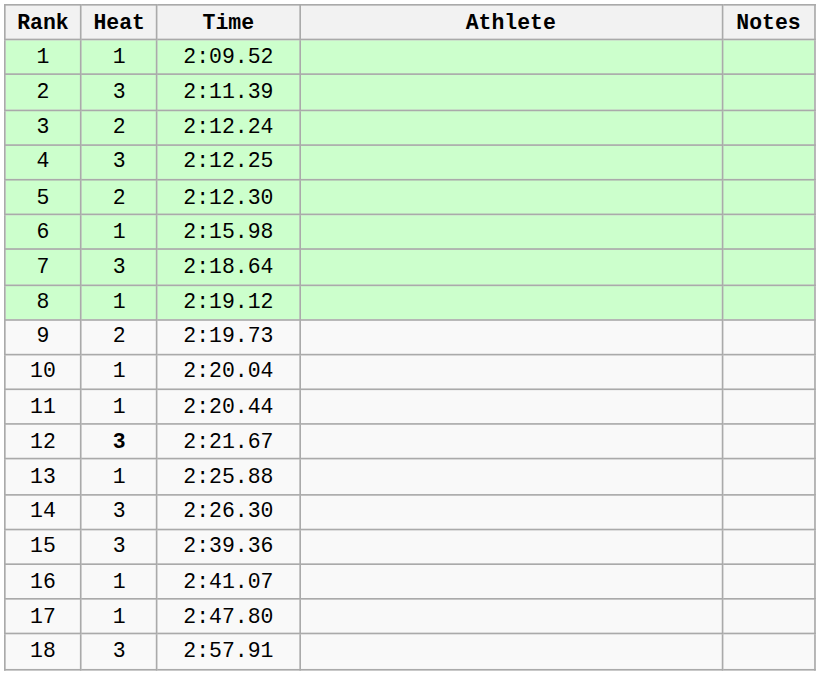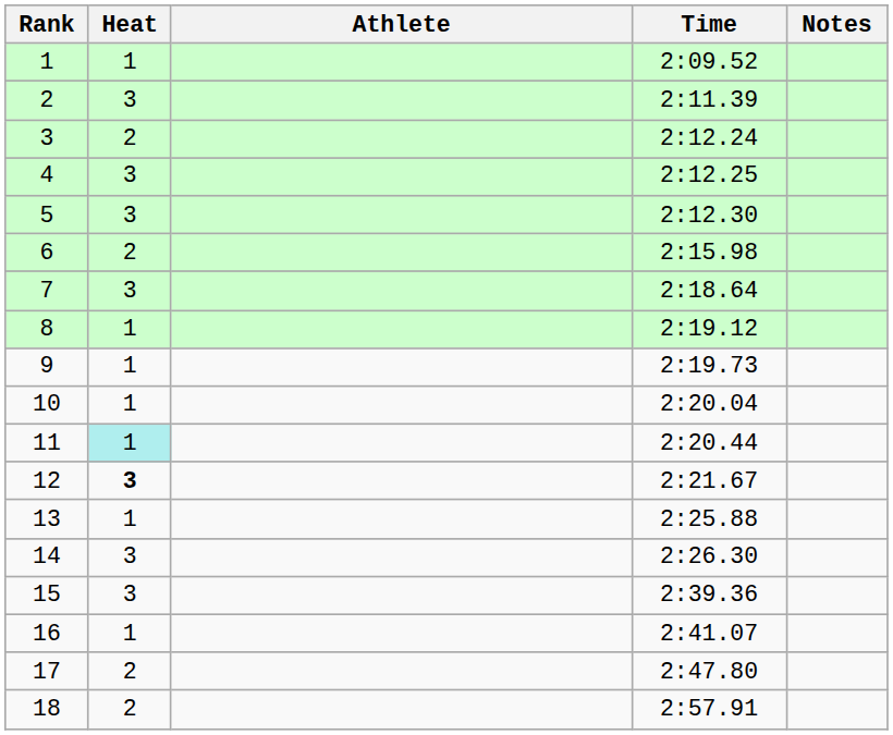columns swapped: Athlete <-> Time
5 | Heat: 2 -> 3
6 | Heat: 1 -> 2
9 | Heat: 2 -> 1
11 | Heat: no background -> paleturquoise background
17 | Heat: 1 -> 2
18 | Heat: 3 -> 2
